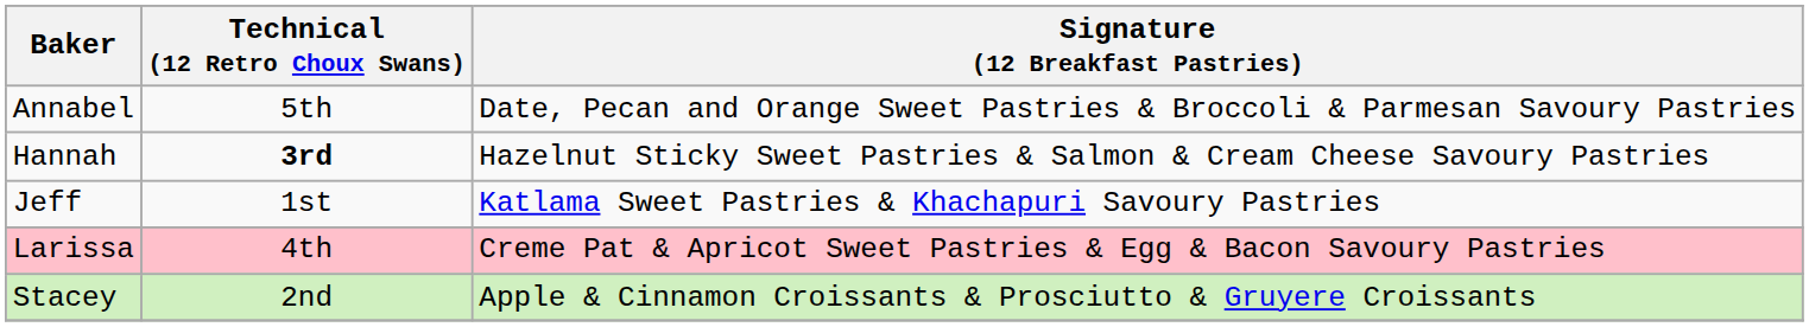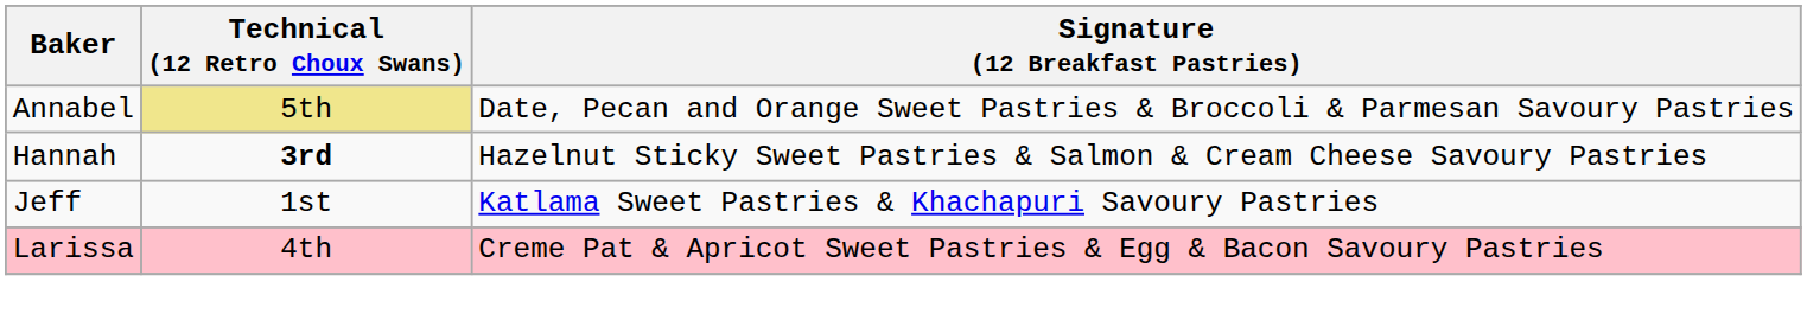Annabel | Technical (12 Retro Choux Swans): no background -> khaki background
- row: Stacey | 2nd | Apple & Cinnamon Croissants & Prosciutto & Gruyere Croissants
